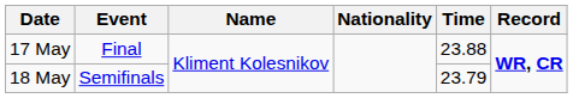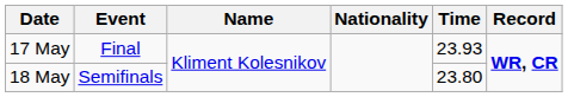17 May | Time: 23.88 -> 23.93
18 May | Time: 23.79 -> 23.80
